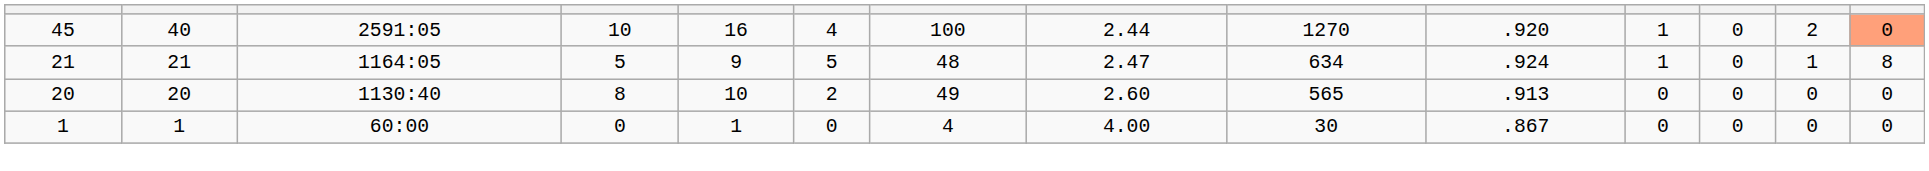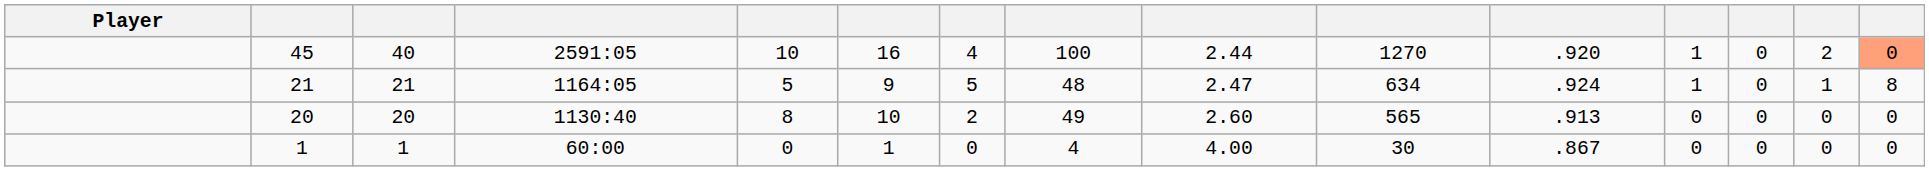+ column: Player
